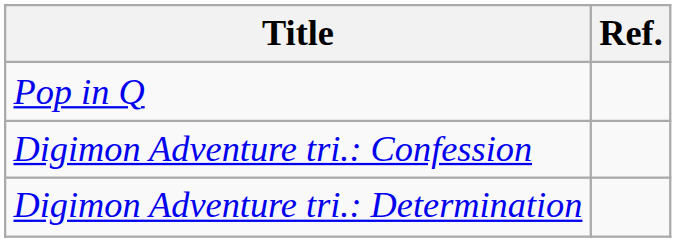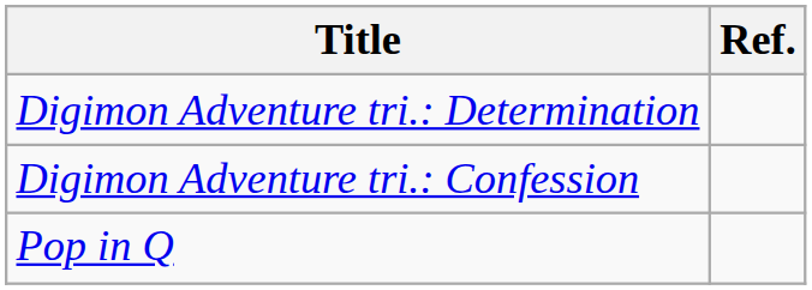rows swapped: Digimon Adventure tri.: Determination <-> Pop in Q
